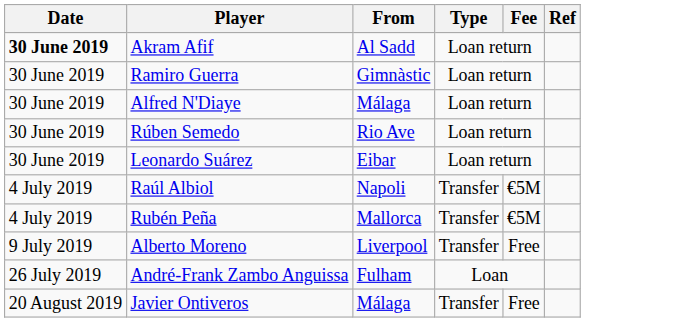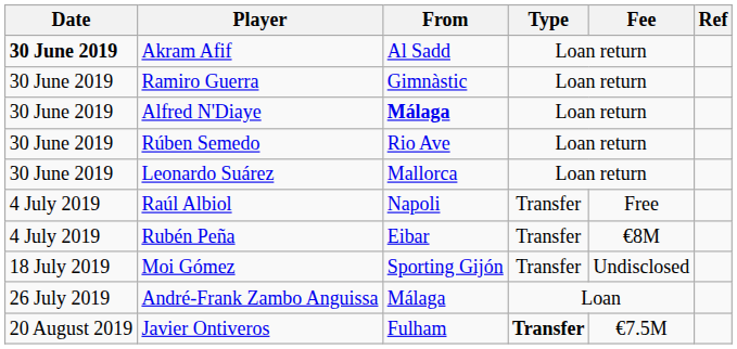Alfred N'Diaye | From: normal -> bold
Leonardo Suárez | From: Eibar -> Mallorca
Raúl Albiol | Fee: €5M -> Free
Rubén Peña | From: Mallorca -> Eibar
Rubén Peña | Fee: €5M -> €8M
- row: 9 July 2019 | Alberto Moreno | Liverpool | Transfer | Free
+ row: 18 July 2019 | Moi Gómez | Sporting Gijón | Transfer | Undisclosed
André-Frank Zambo Anguissa | From: Fulham -> Málaga
Javier Ontiveros | From: Málaga -> Fulham
Javier Ontiveros | Type: normal -> bold
Javier Ontiveros | Fee: Free -> €7.5M
